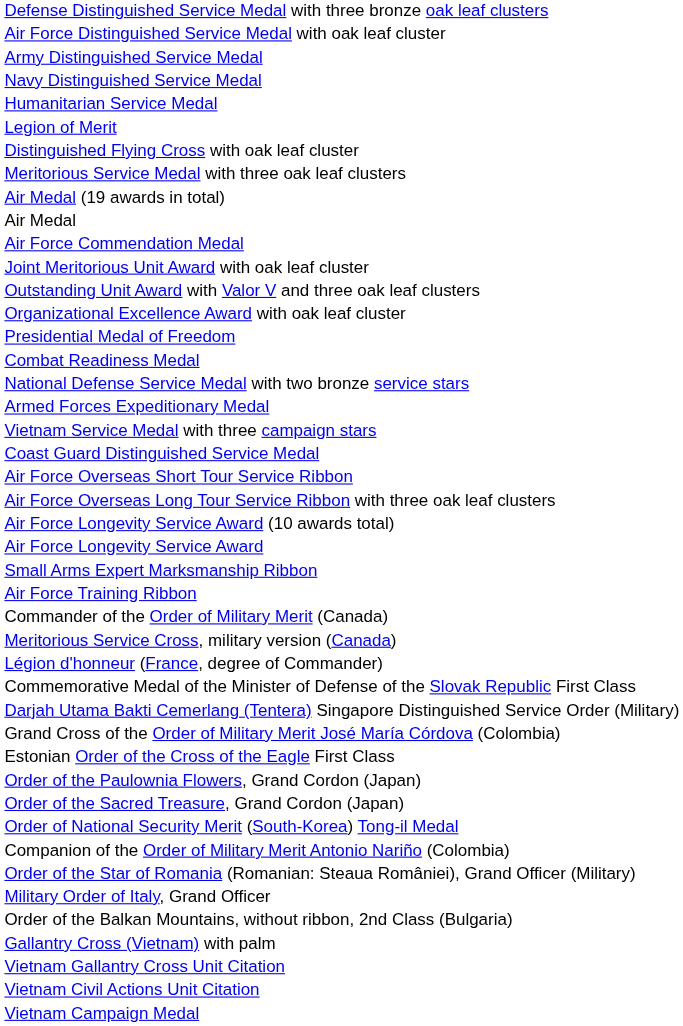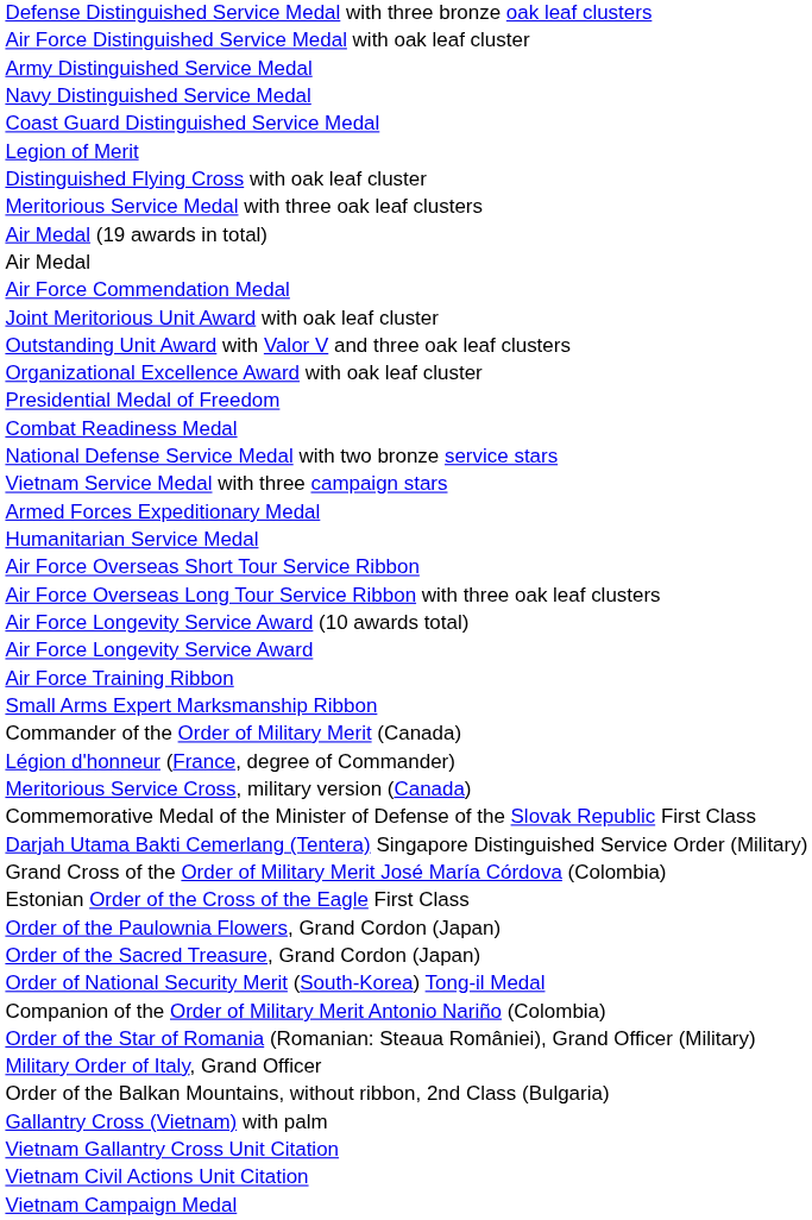rows swapped: Coast Guard Distinguished Service Medal <-> Humanitarian Service Medal
rows swapped: Armed Forces Expeditionary Medal <-> Vietnam Service Medal with three campaign stars
rows swapped: Small Arms Expert Marksmanship Ribbon <-> Air Force Training Ribbon
rows swapped: Meritorious Service Cross, military version (Canada) <-> Légion d'honneur (France, degree of Commander)
